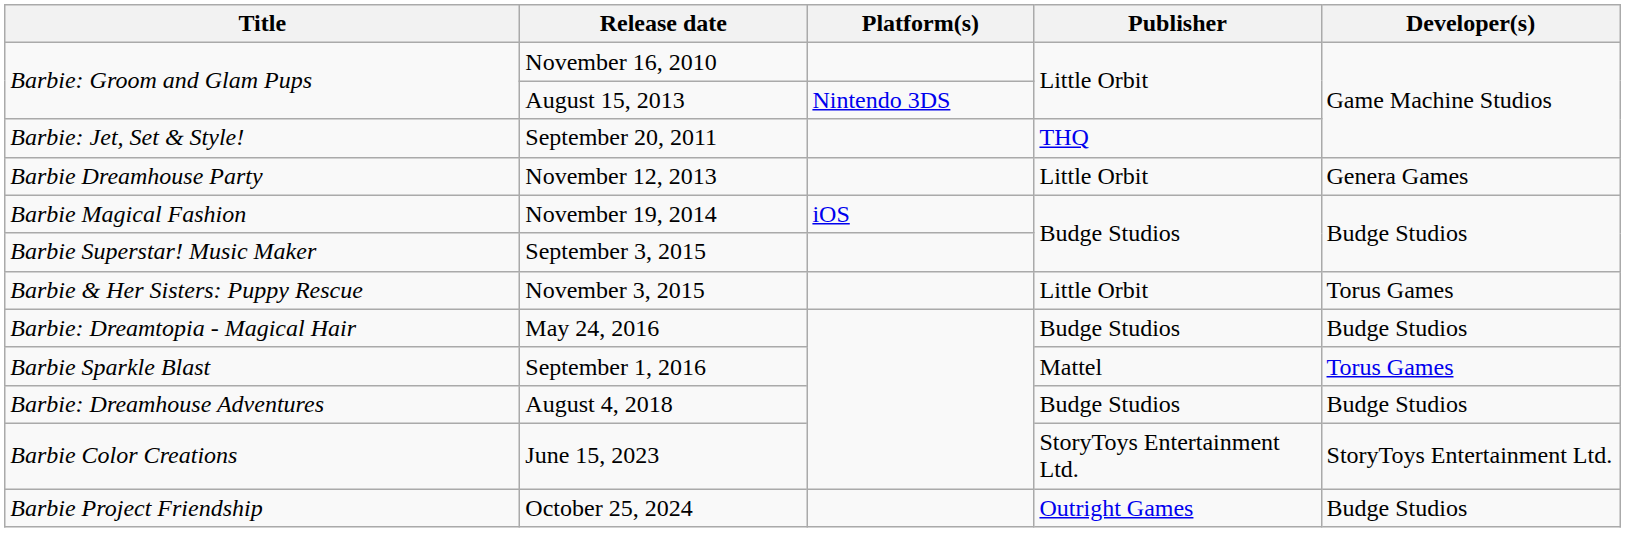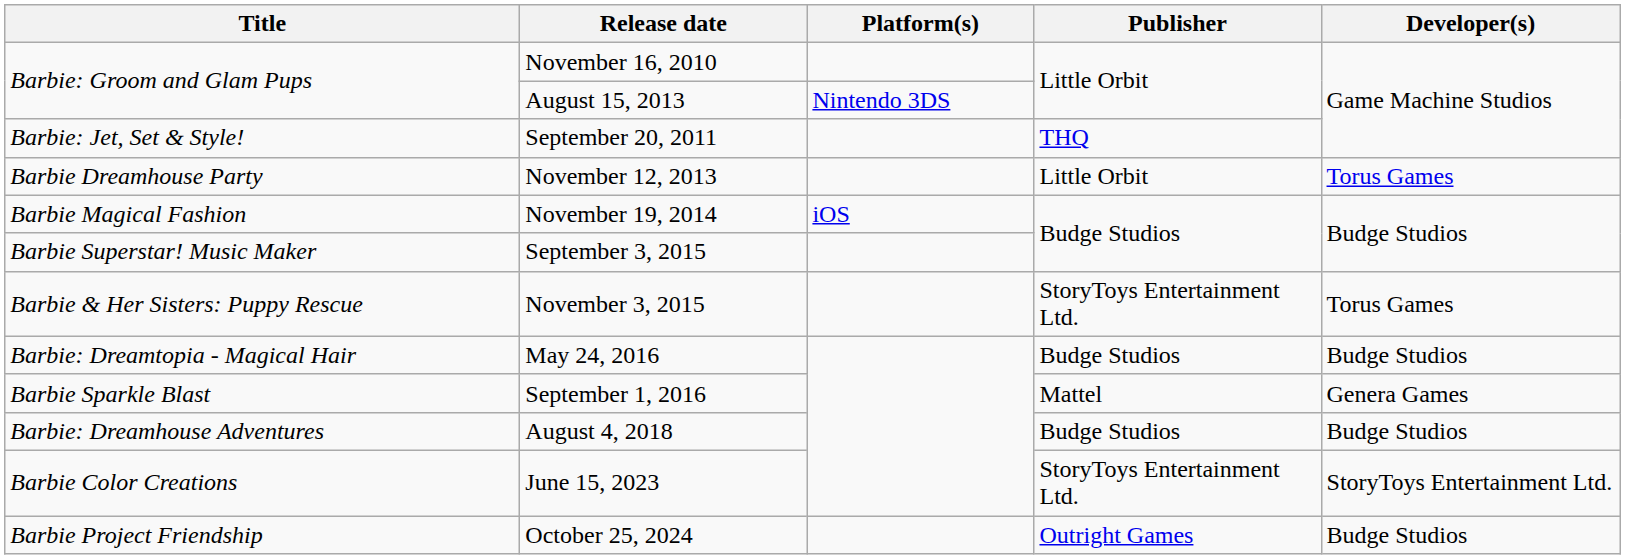November 12, 2013 | Developer(s): Genera Games -> Torus Games
November 3, 2015 | Publisher: Little Orbit -> StoryToys Entertainment Ltd.
September 1, 2016 | Developer(s): Torus Games -> Genera Games
